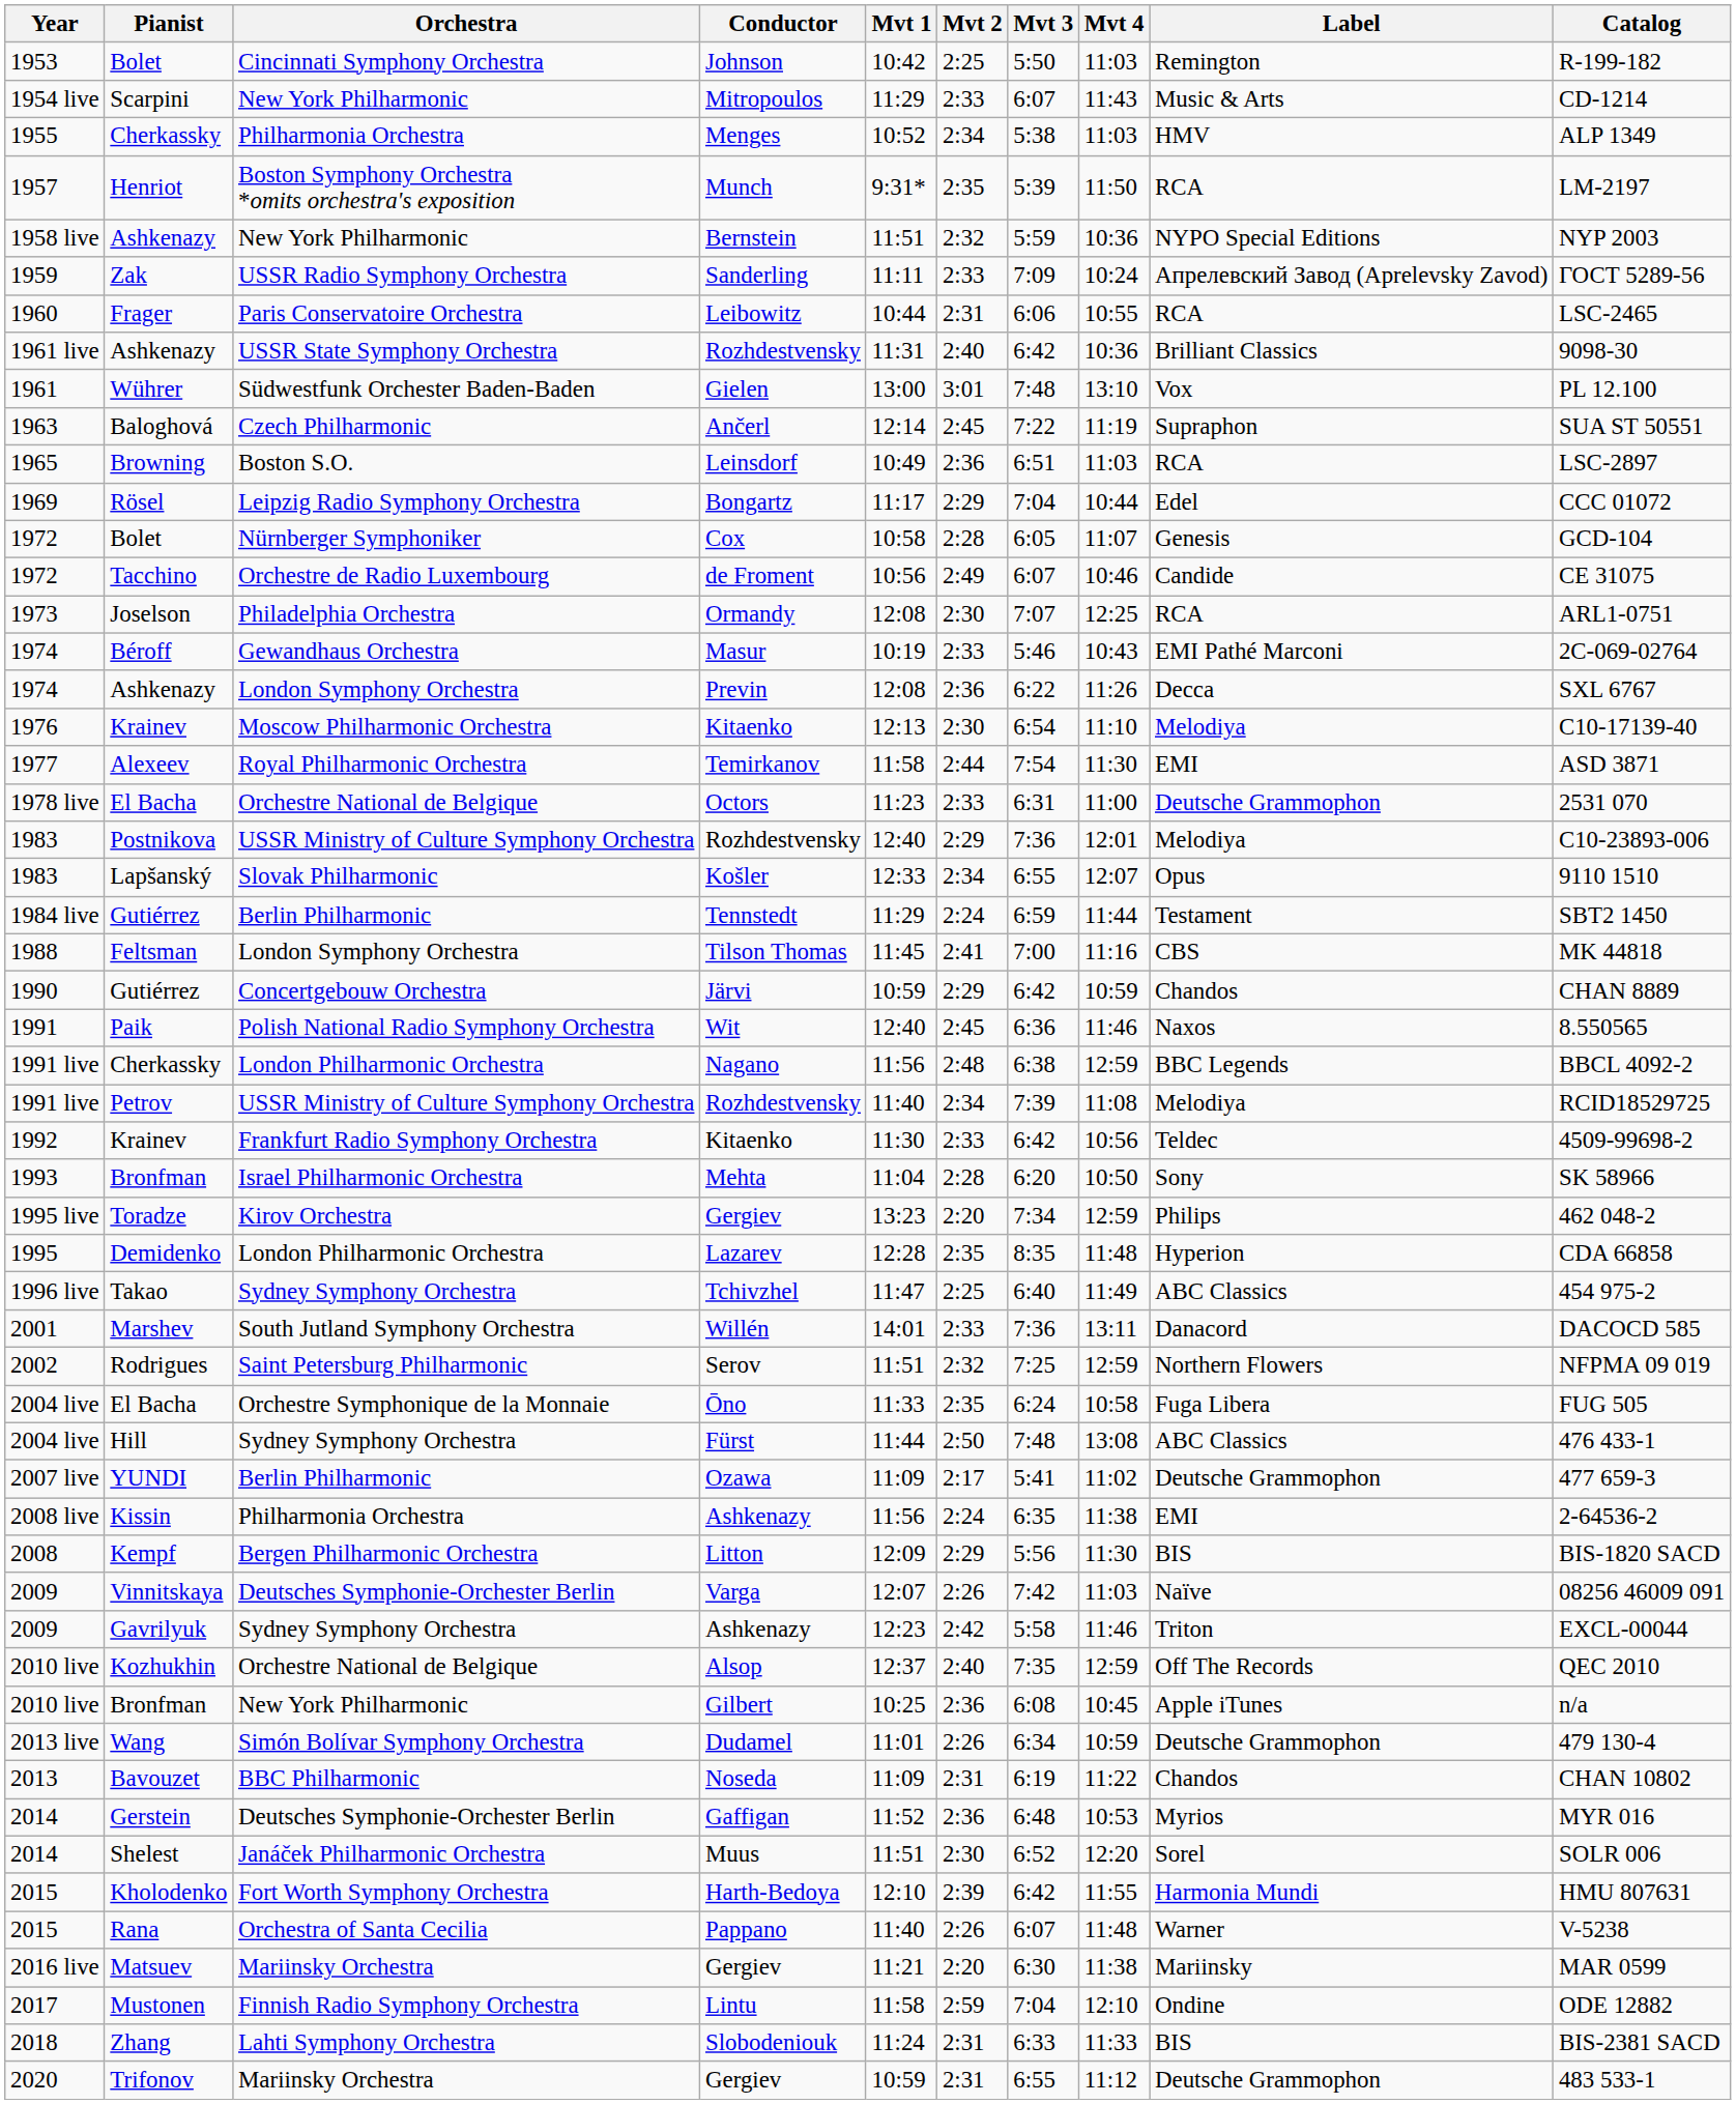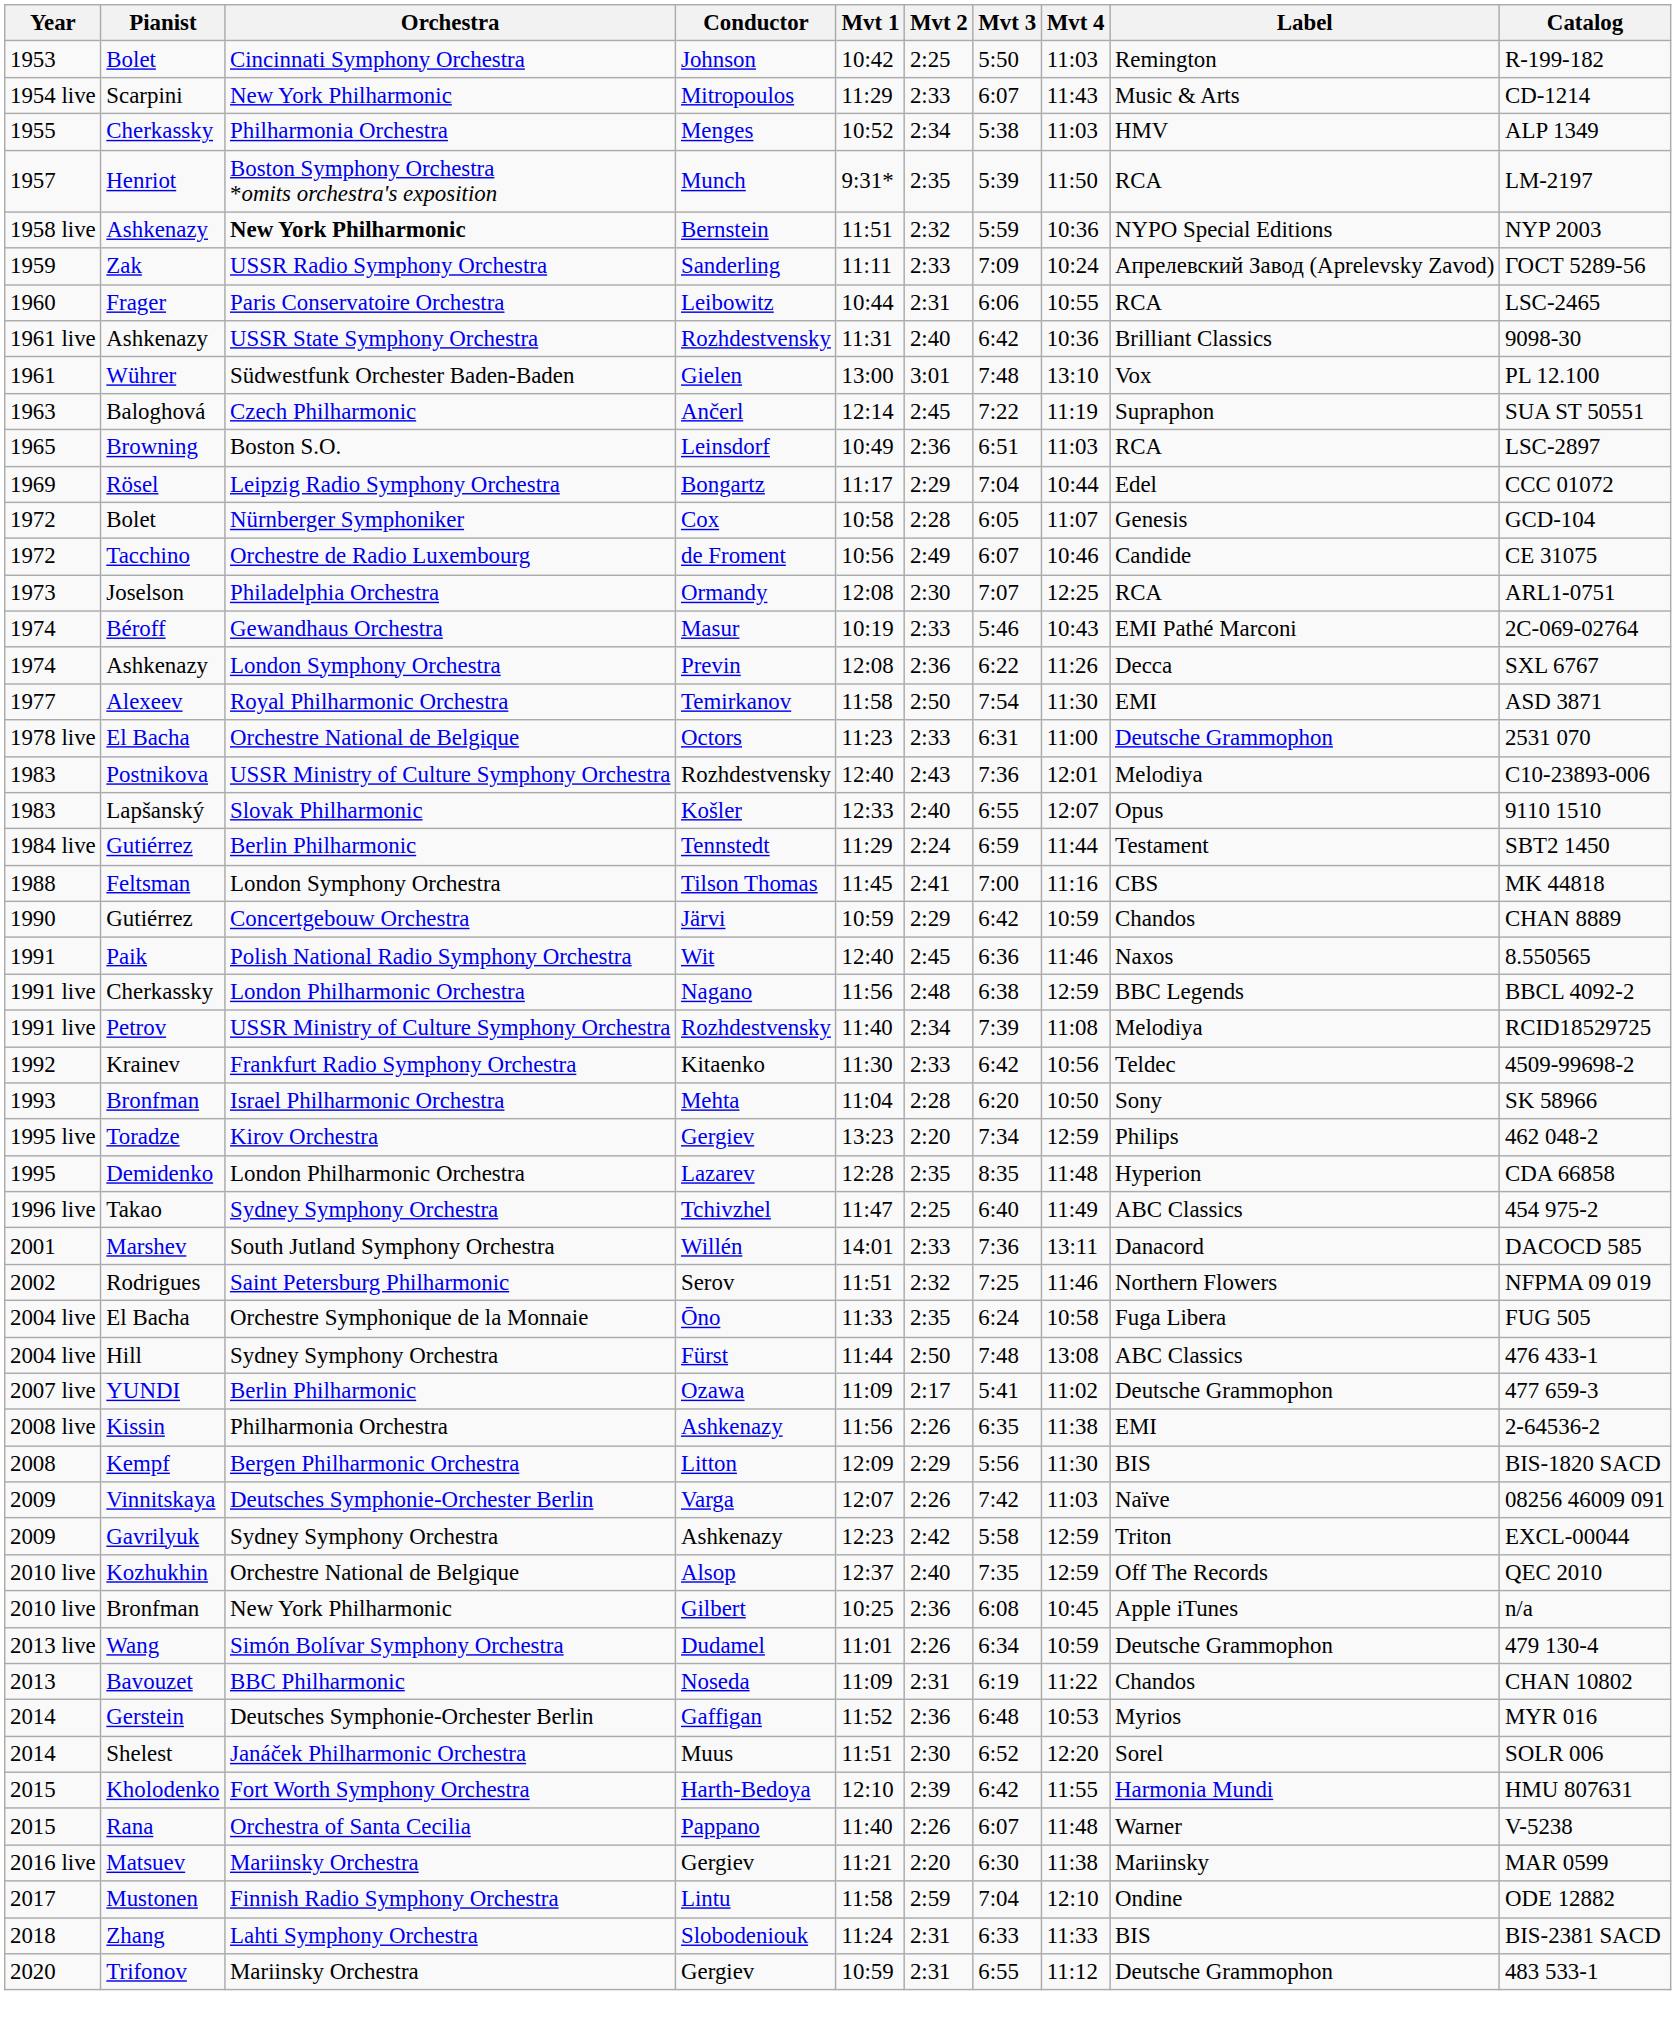Bernstein | Orchestra: normal -> bold
- row: 1976 | Krainev | Moscow Philharmonic Orchestra | Kitaenko | 12:13 | 2:30 | 6:54 | 11:10 | Melodiya | С10-17139-40
Temirkanov | Mvt 2: 2:44 -> 2:50
1983 / Rozhdestvensky | Mvt 2: 2:29 -> 2:43
Košler | Mvt 2: 2:34 -> 2:40
Serov | Mvt 4: 12:59 -> 11:46
2008 live / Ashkenazy | Mvt 2: 2:24 -> 2:26
2009 / Ashkenazy | Mvt 4: 11:46 -> 12:59
